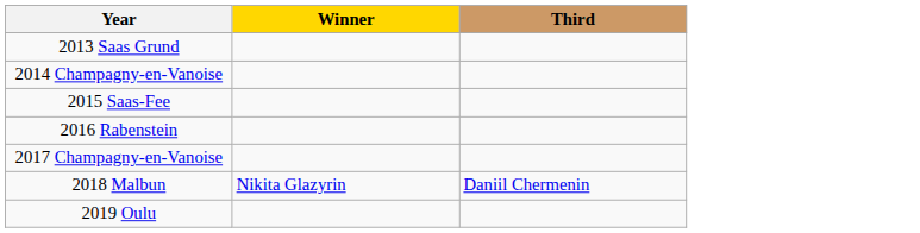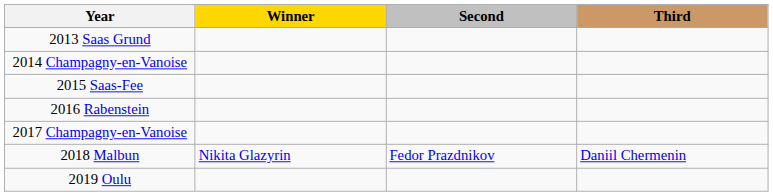+ column: Second | Fedor Prazdnikov
